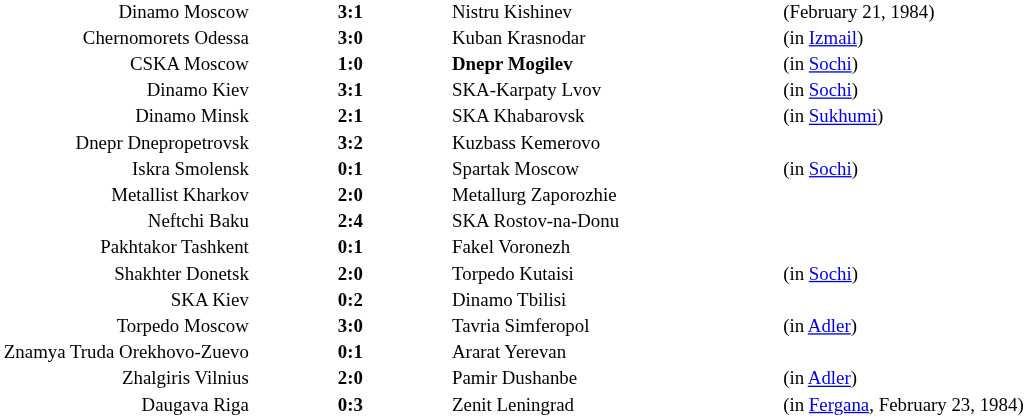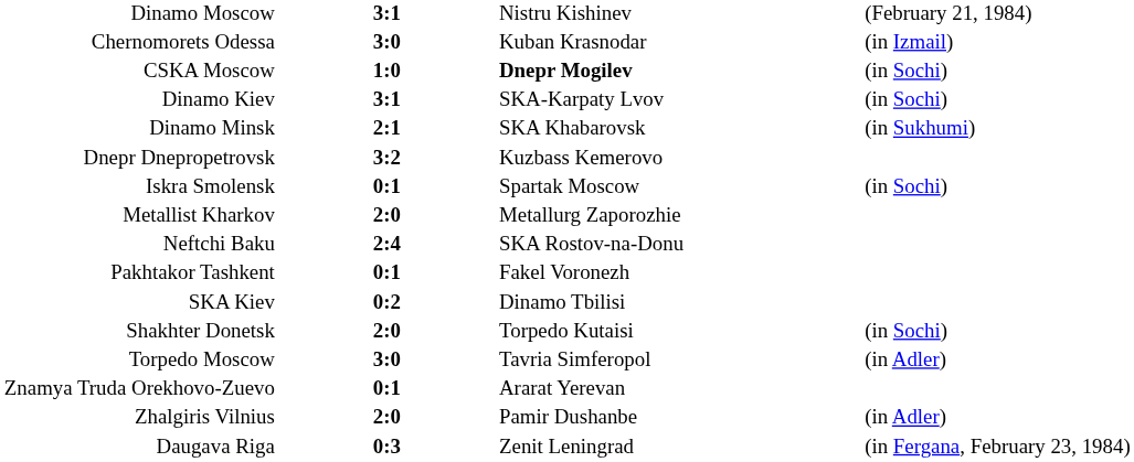rows swapped: Shakhter Donetsk <-> SKA Kiev
